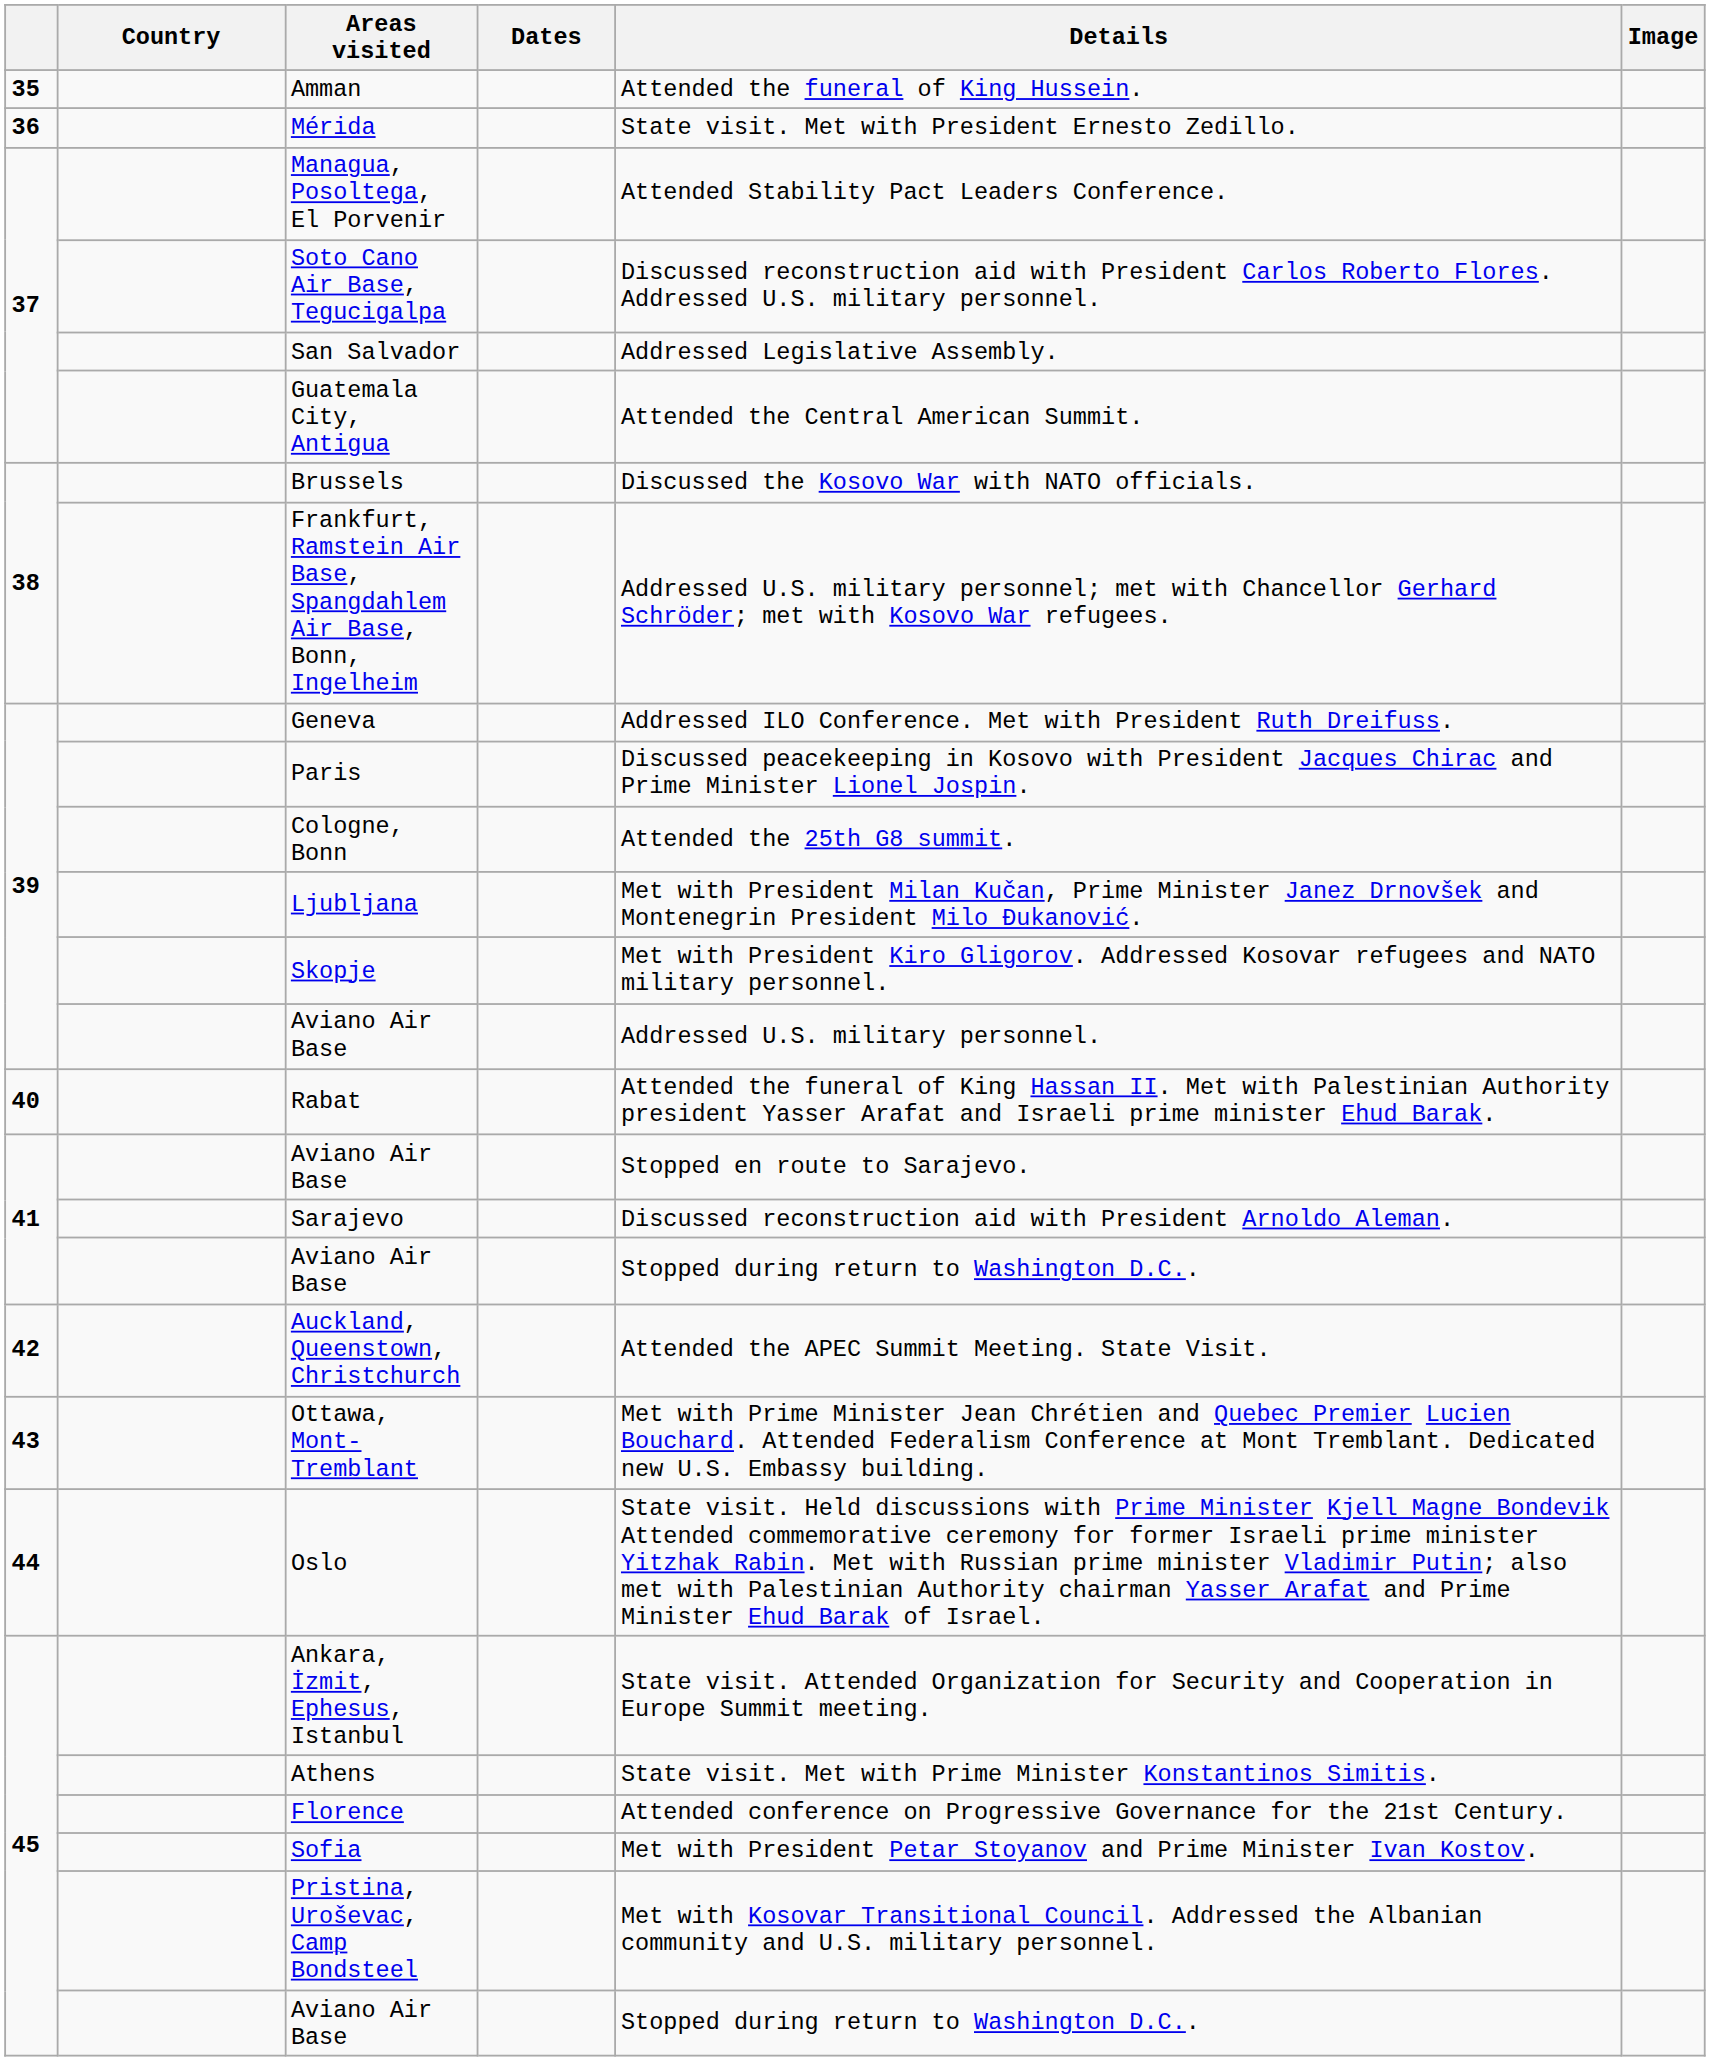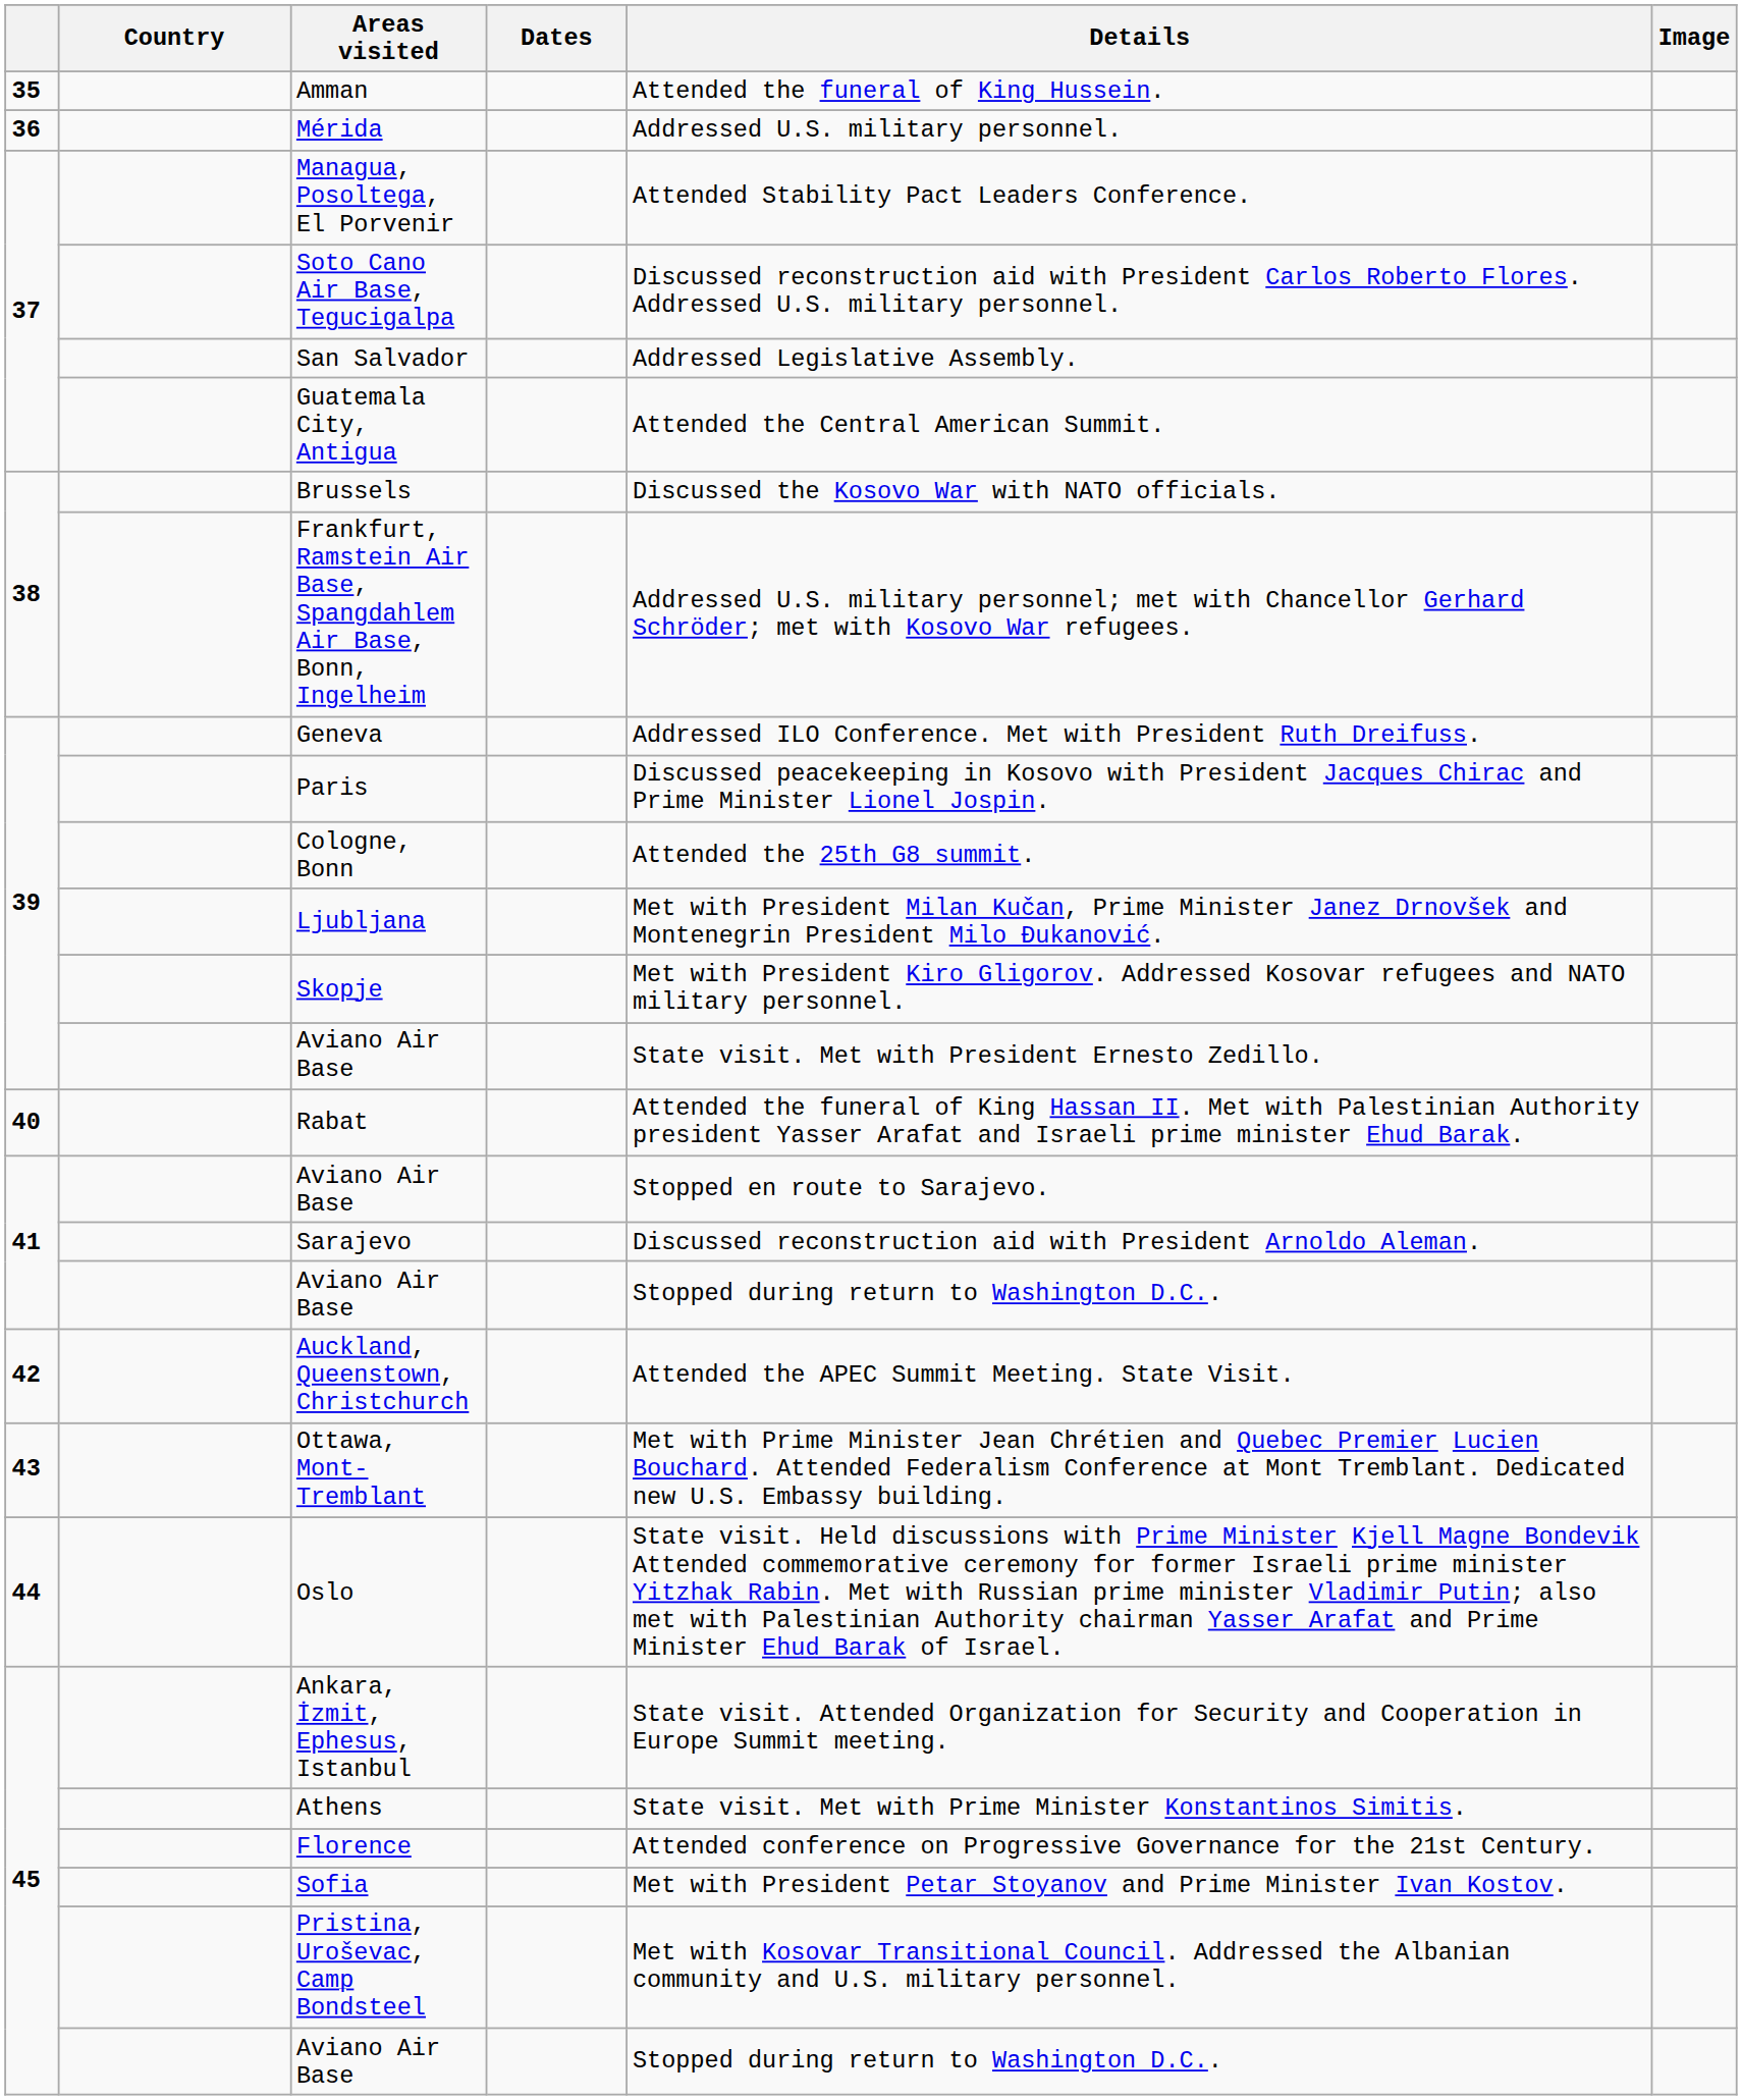Mérida | Details: State visit. Met with President Ernesto Zedillo. -> Addressed U.S. military personnel.
39 / Aviano Air Base | Details: Addressed U.S. military personnel. -> State visit. Met with President Ernesto Zedillo.
